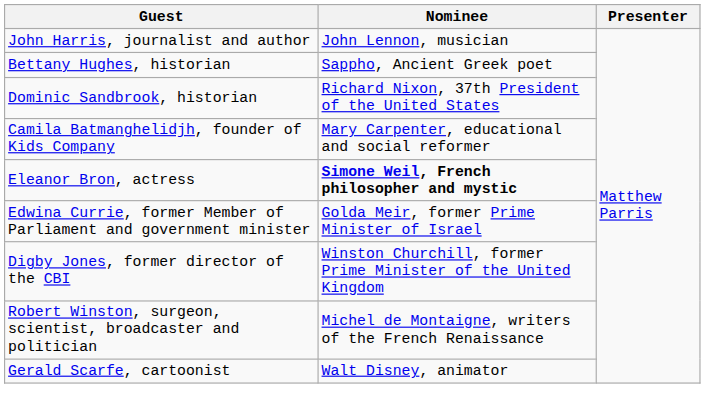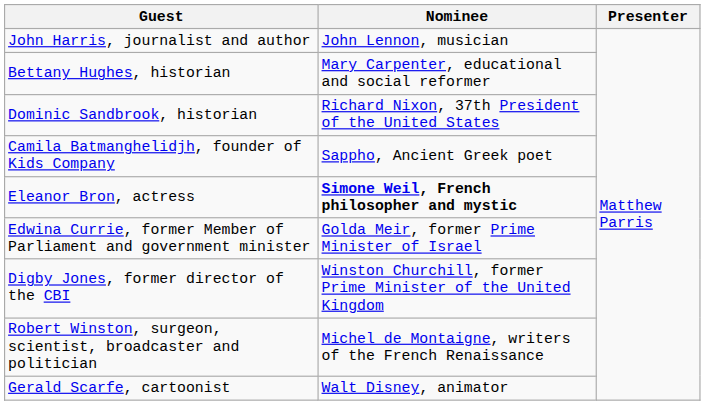Bettany Hughes, historian | Nominee: Sappho, Ancient Greek poet -> Mary Carpenter, educational and social reformer
Camila Batmanghelidjh, founder of Kids Company | Nominee: Mary Carpenter, educational and social reformer -> Sappho, Ancient Greek poet
